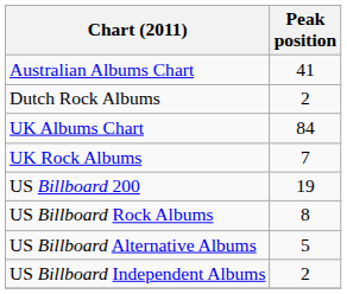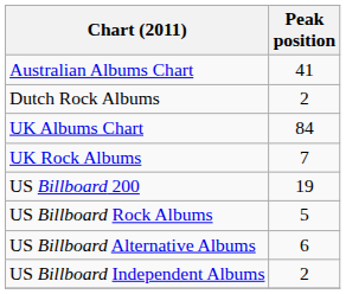US Billboard Rock Albums | Peak position: 8 -> 5
US Billboard Alternative Albums | Peak position: 5 -> 6
